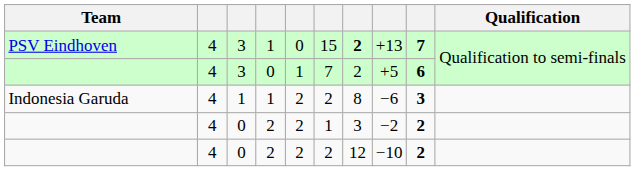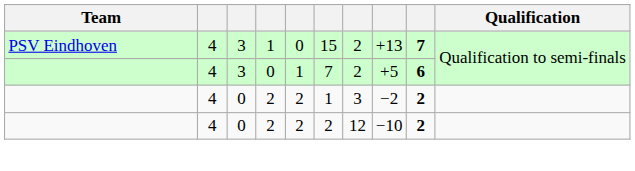PSV Eindhoven | column 7: bold -> normal
- row: Indonesia Garuda | 4 | 1 | 1 | 2 | 2 | 8 | −6 | 3
